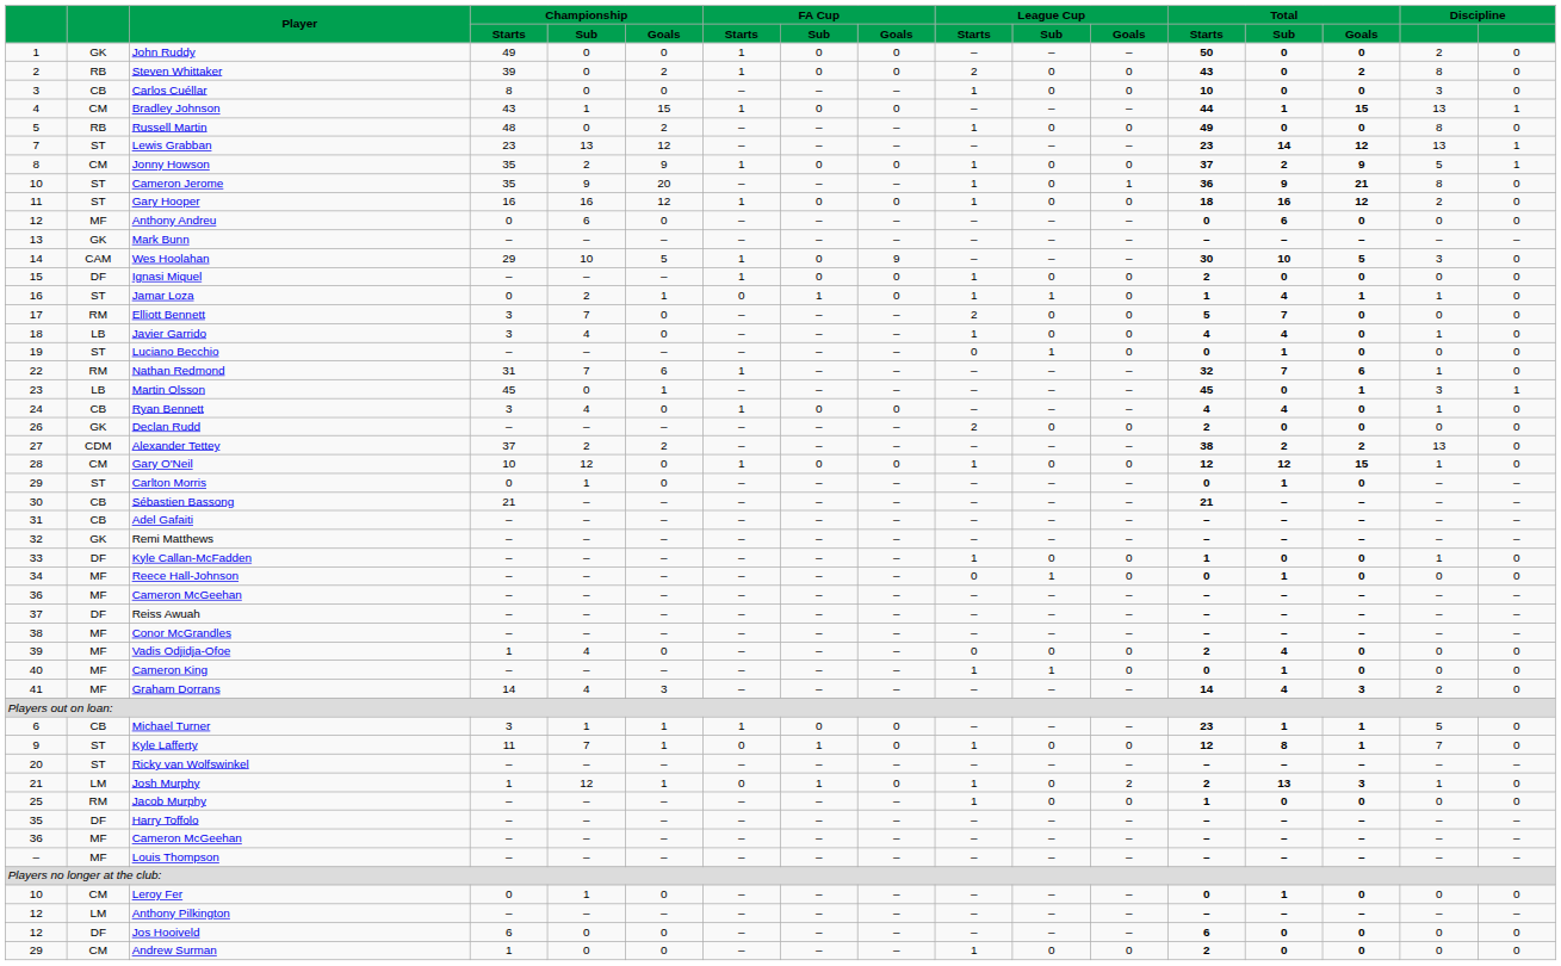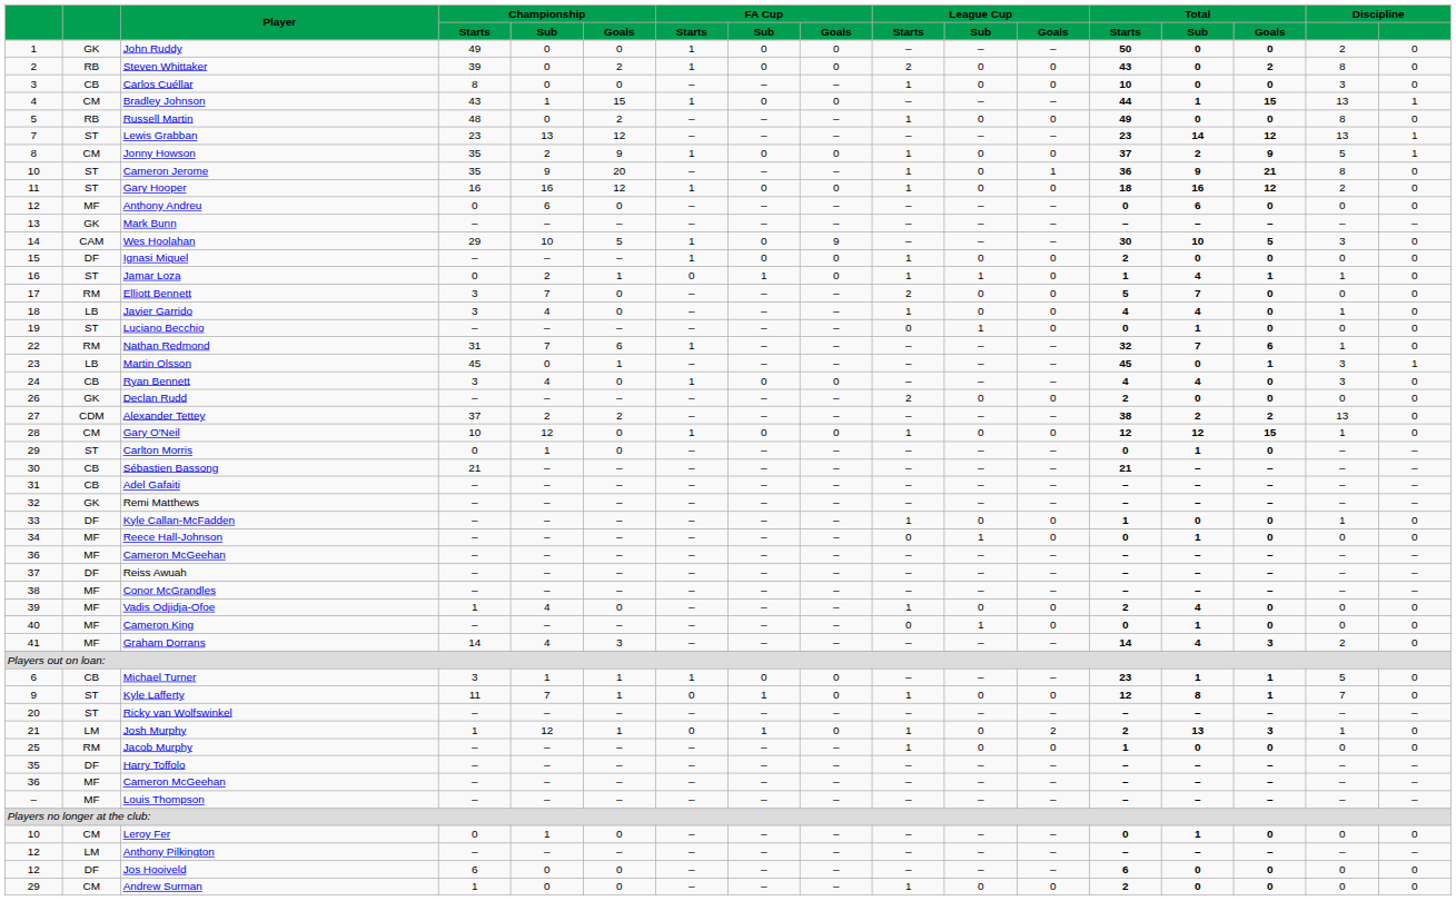Ryan Bennett | column 16: 1 -> 3
Vadis Odjidja-Ofoe | League Cup / Starts: 0 -> 1
Cameron King | League Cup / Starts: 1 -> 0
